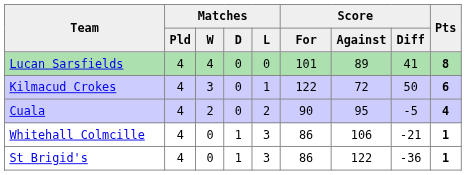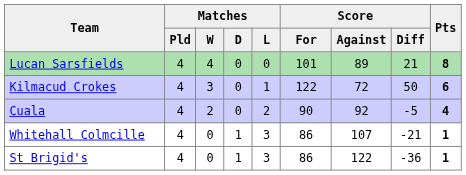Lucan Sarsfields | Score / Diff: 41 -> 21
Cuala | Score / Against: 95 -> 92
Whitehall Colmcille | Score / Against: 106 -> 107
